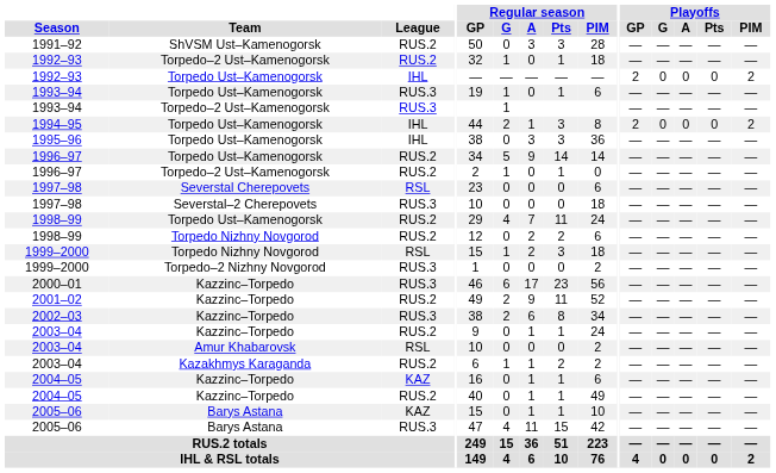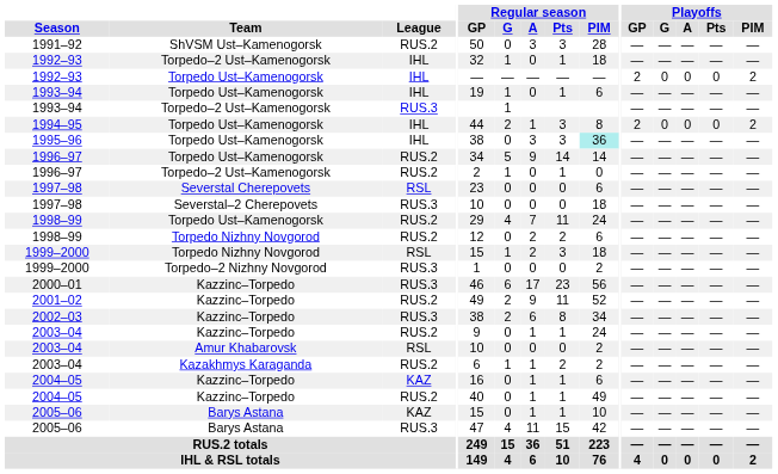1992–93 / Torpedo–2 Ust–Kamenogorsk | League: RUS.2 -> IHL
1993–94 / Torpedo Ust–Kamenogorsk | League: RUS.3 -> IHL
1995–96 | Regular season / PIM: no background -> paleturquoise background
